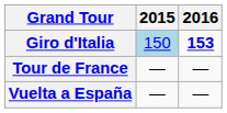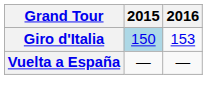Giro d'Italia | 2016: bold -> normal
- row: Tour de France | — | —
